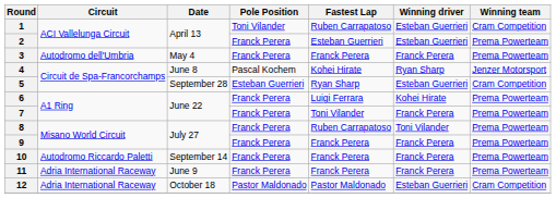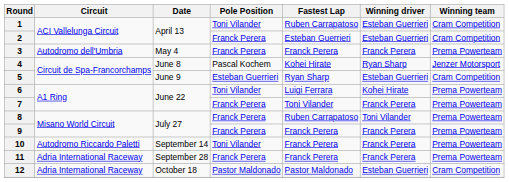2 | Winning team: Prema Powerteam -> Cram Competition
5 | Date: September 28 -> June 9
6 | Pole Position: Franck Perera -> Toni Vilander
10 | Pole Position: Franck Perera -> Toni Vilander
11 | Date: June 9 -> September 28
